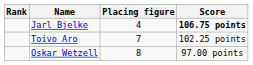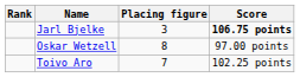Jarl Bjelke | Placing figure: 4 -> 3
rows swapped: Toivo Aro <-> Oskar Wetzell
